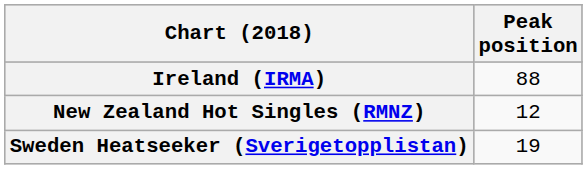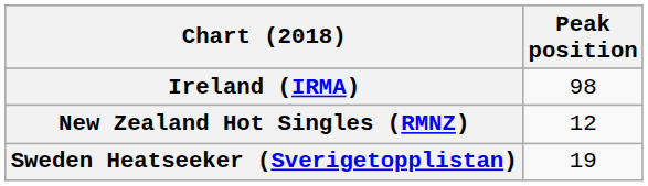Ireland (IRMA) | Peak position: 88 -> 98
